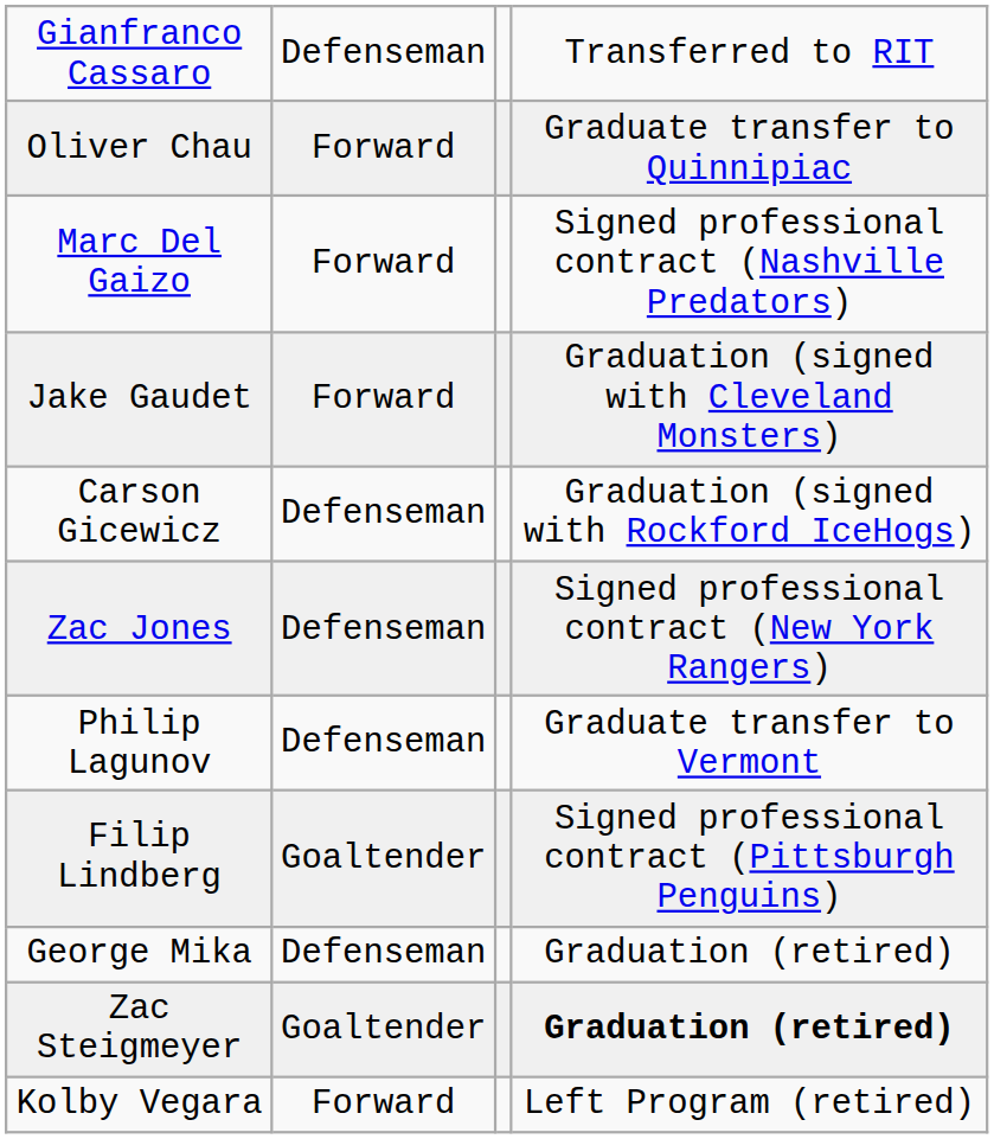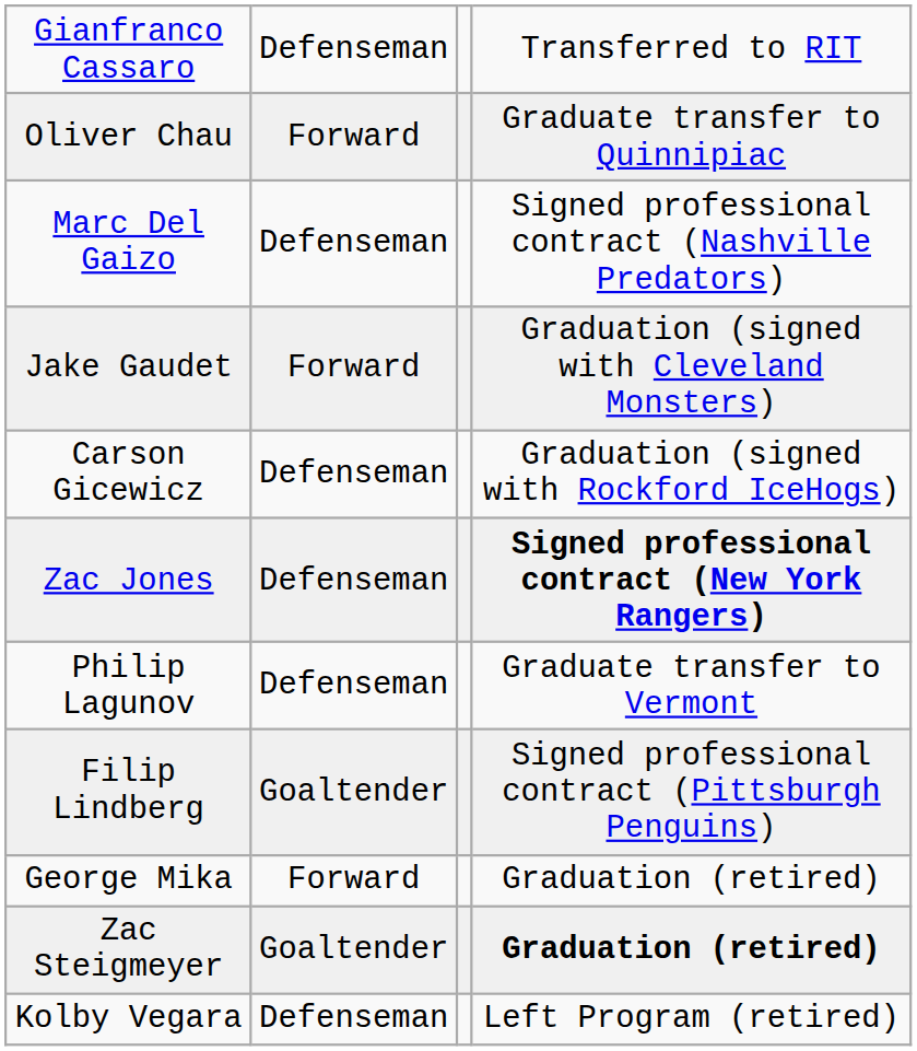Marc Del Gaizo | column 2: Forward -> Defenseman
Zac Jones | column 4: normal -> bold
George Mika | column 2: Defenseman -> Forward
Kolby Vegara | column 2: Forward -> Defenseman
